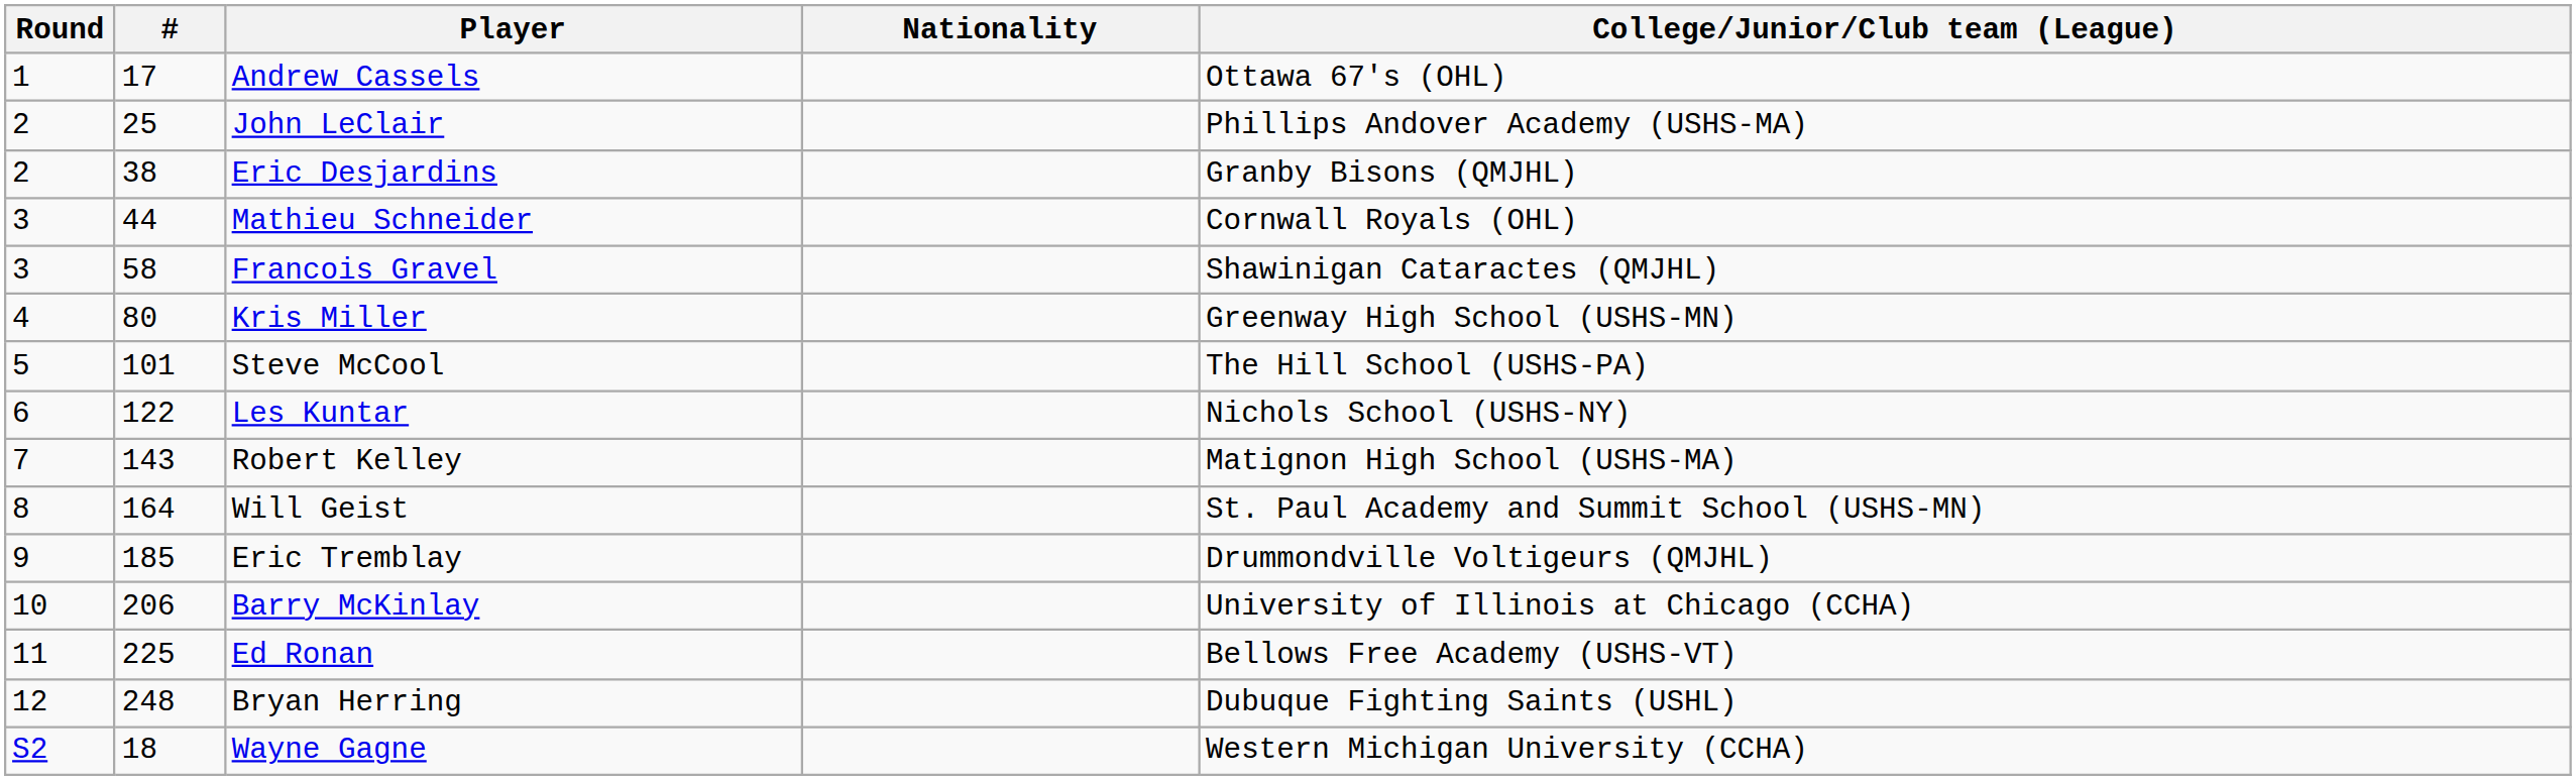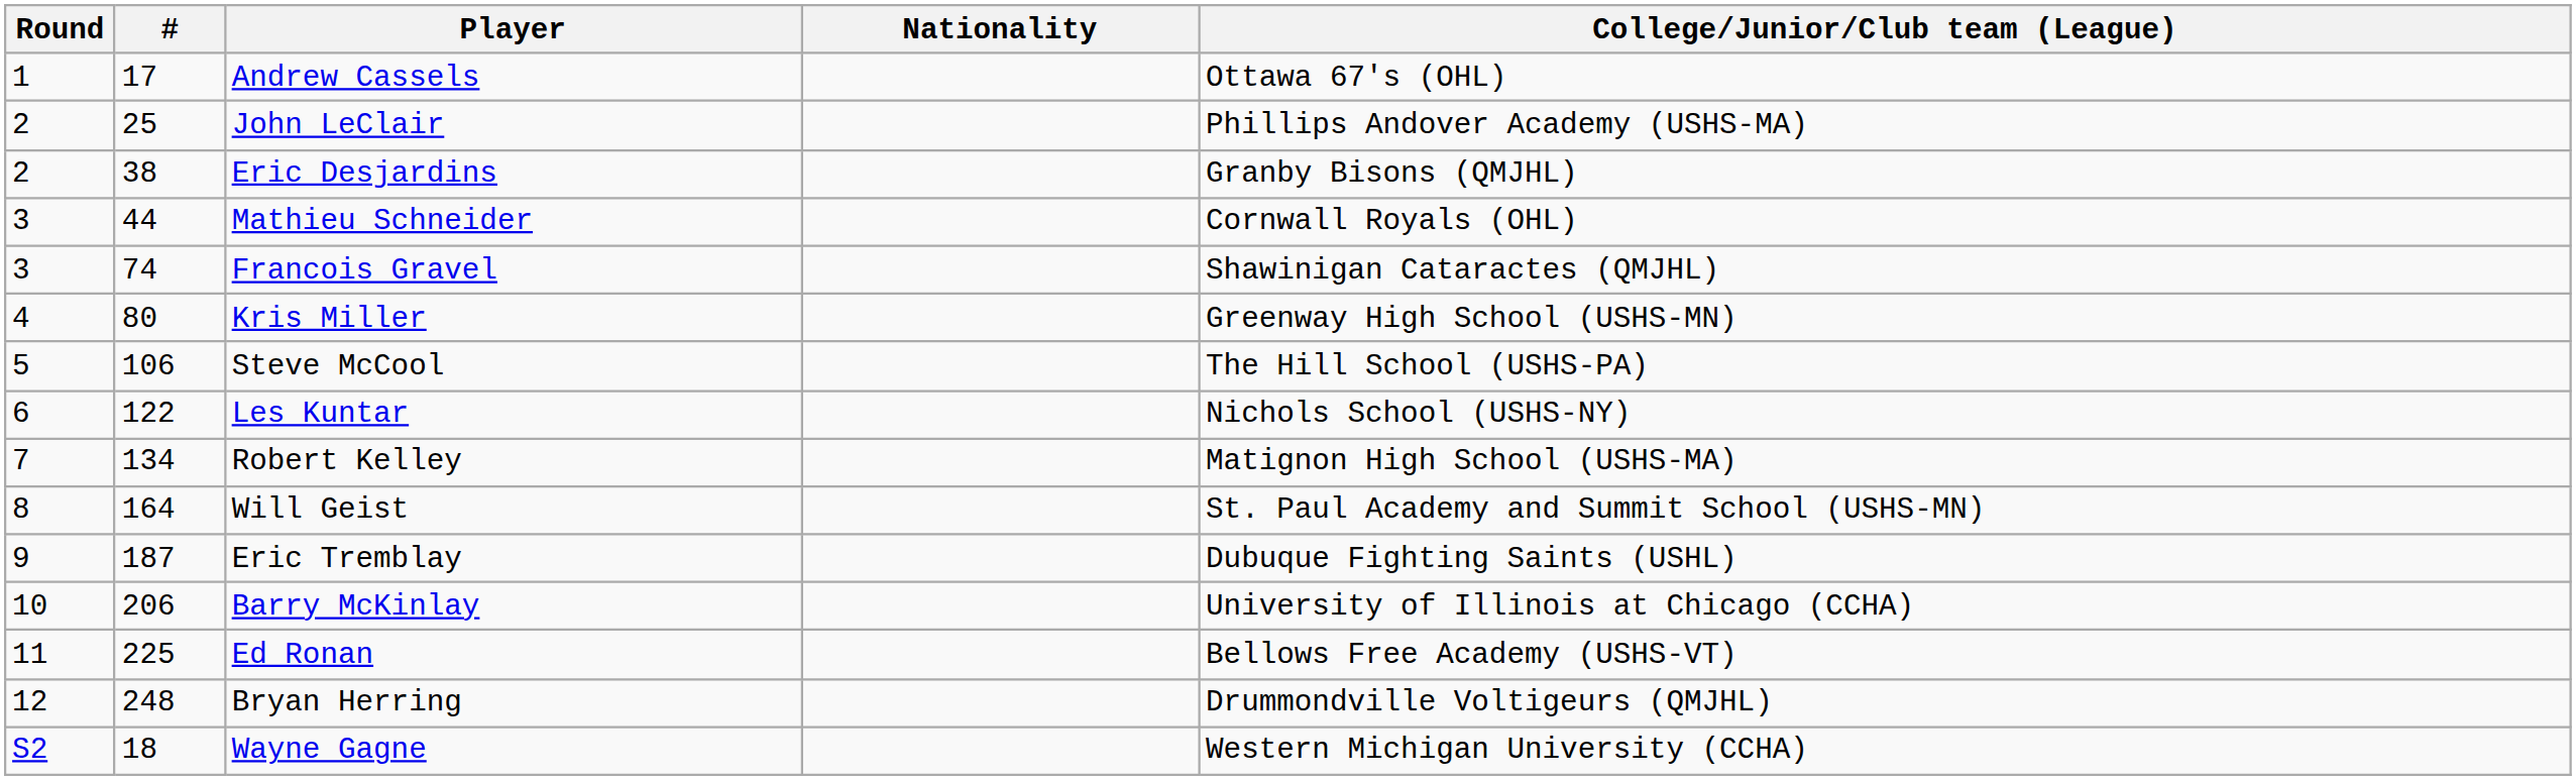Francois Gravel | #: 58 -> 74
Steve McCool | #: 101 -> 106
Robert Kelley | #: 143 -> 134
Eric Tremblay | #: 185 -> 187
Eric Tremblay | College/Junior/Club team (League): Drummondville Voltigeurs (QMJHL) -> Dubuque Fighting Saints (USHL)
Bryan Herring | College/Junior/Club team (League): Dubuque Fighting Saints (USHL) -> Drummondville Voltigeurs (QMJHL)
